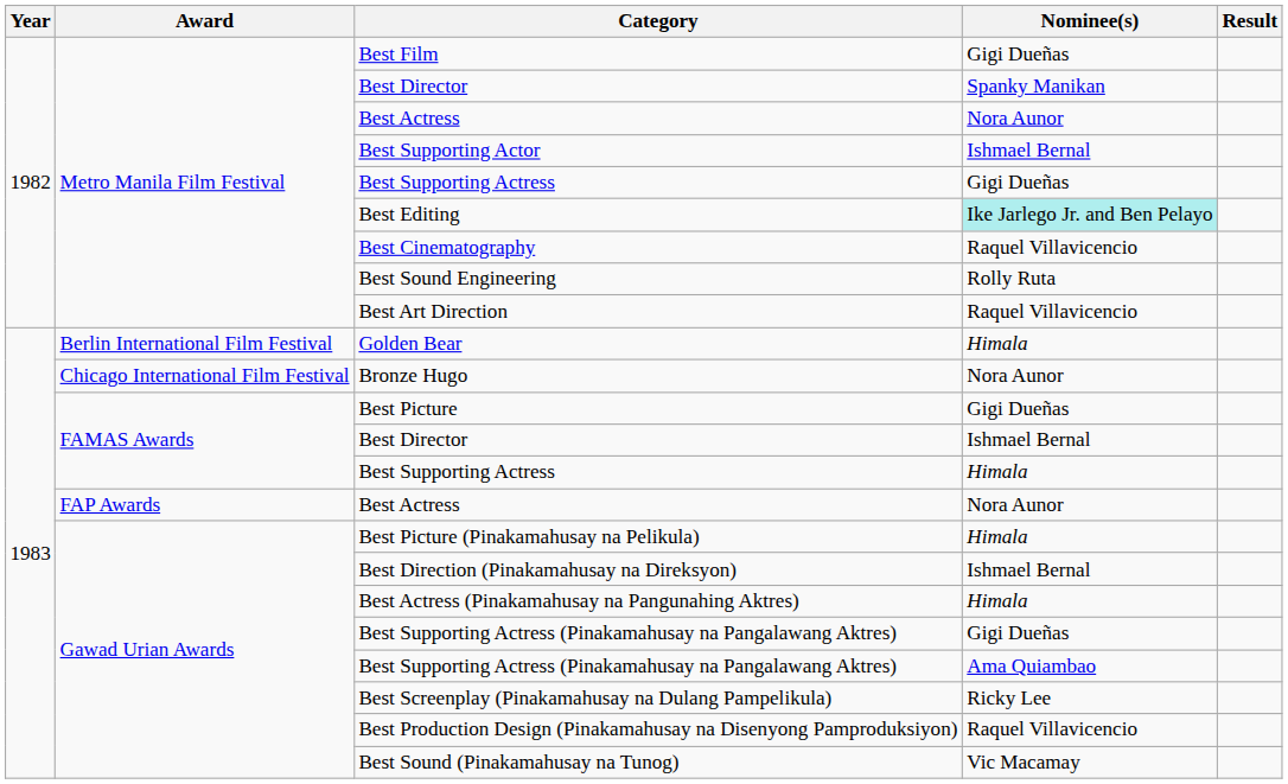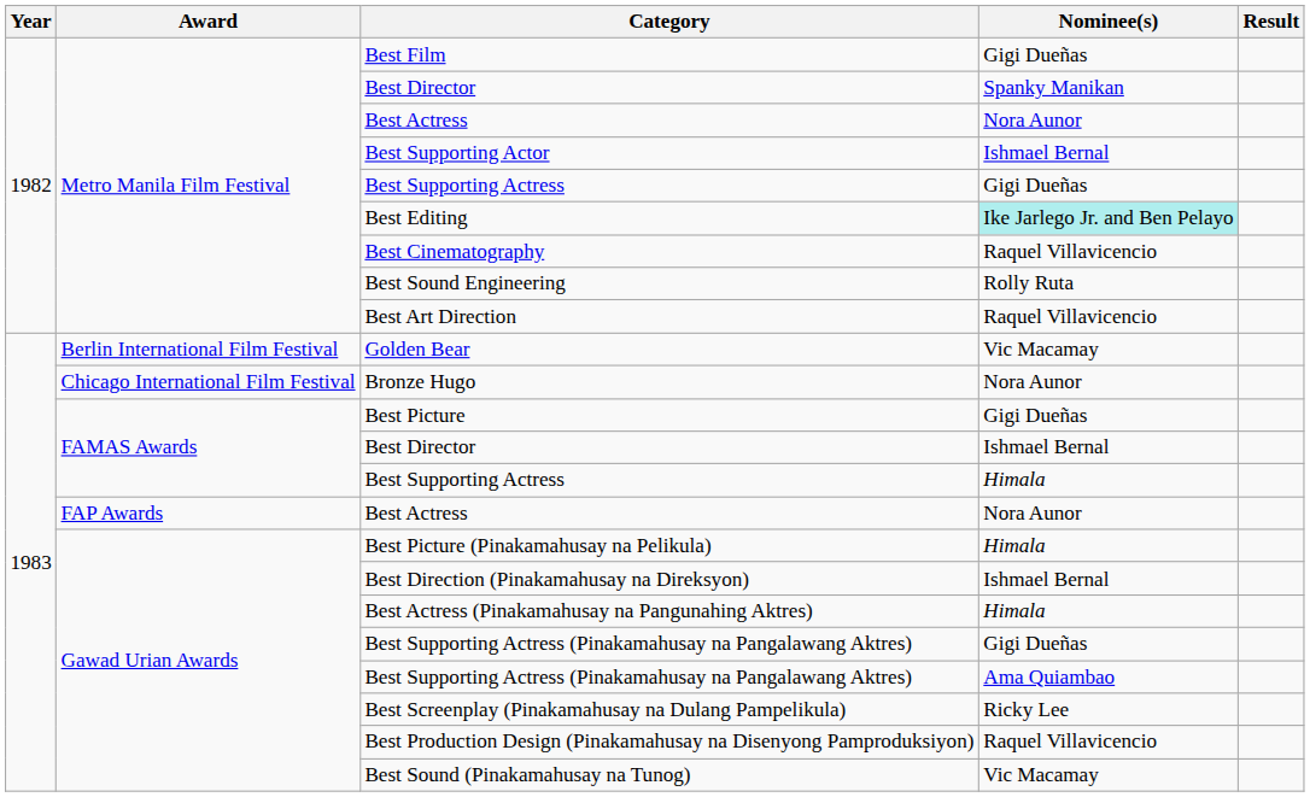Golden Bear | Nominee(s): Himala -> Vic Macamay
